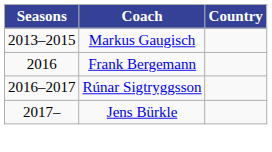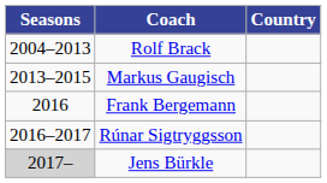+ row: 2004–2013 | Rolf Brack
Jens Bürkle | Seasons: no background -> lightgrey background
